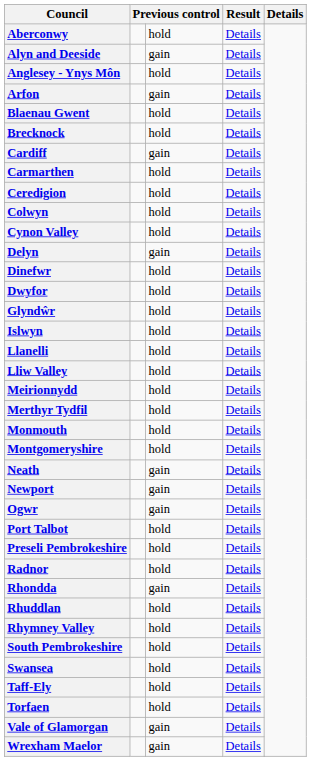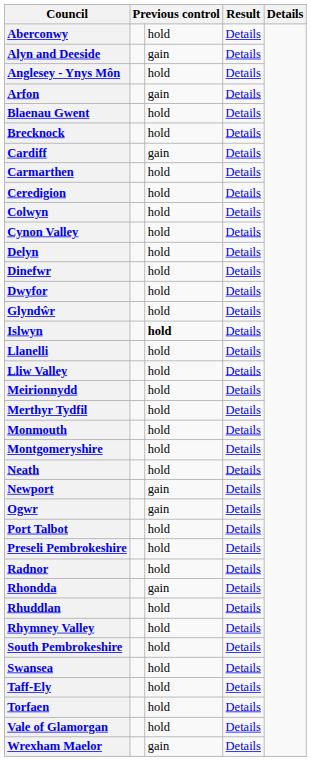Delyn | column 3: gain -> hold
Islwyn | column 3: normal -> bold
Neath | column 3: gain -> hold
Vale of Glamorgan | column 3: gain -> hold
